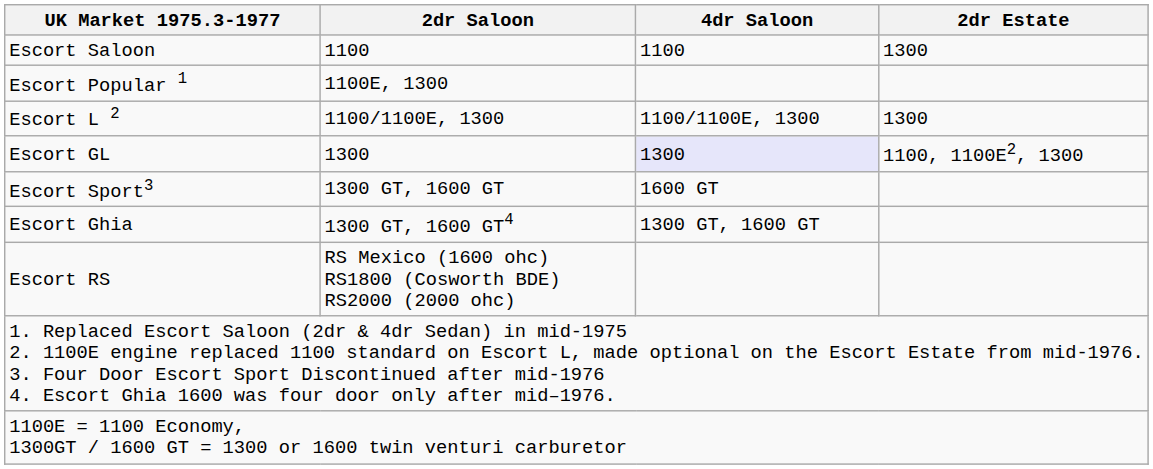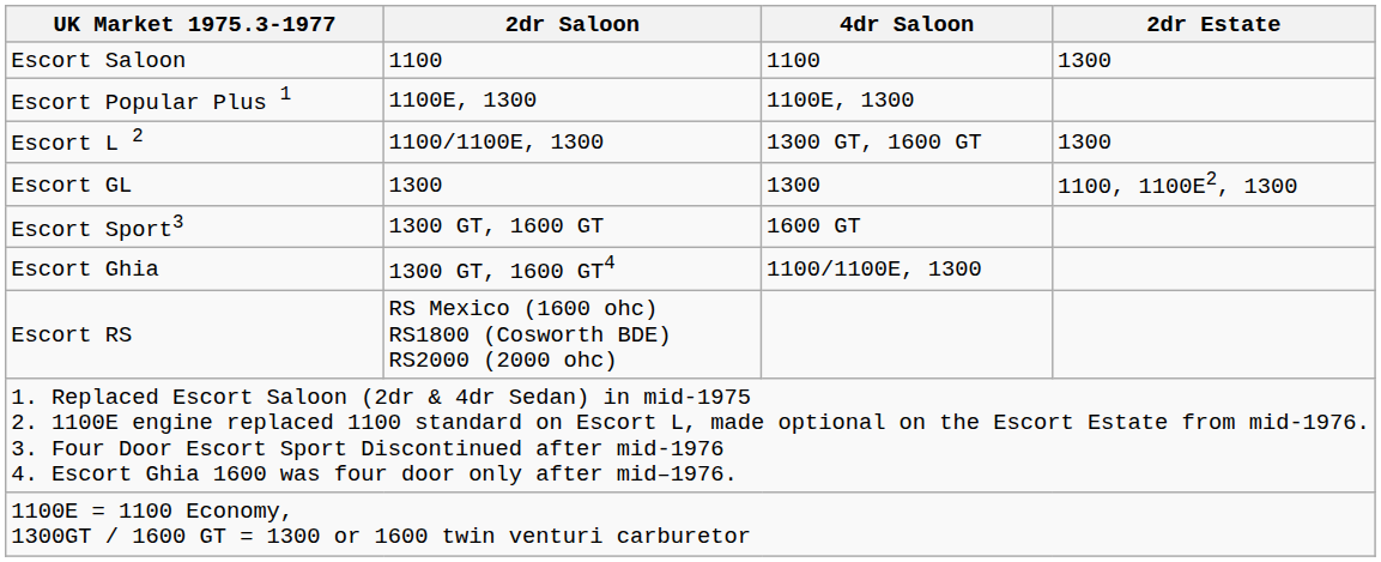- row: Escort Popular 1 | 1100E, 1300
+ row: Escort Popular Plus 1 | 1100E, 1300 | 1100E, 1300
Escort L 2 | 4dr Saloon: 1100/1100E, 1300 -> 1300 GT, 1600 GT
Escort GL | 4dr Saloon: lavender background -> no background
Escort Ghia | 4dr Saloon: 1300 GT, 1600 GT -> 1100/1100E, 1300
